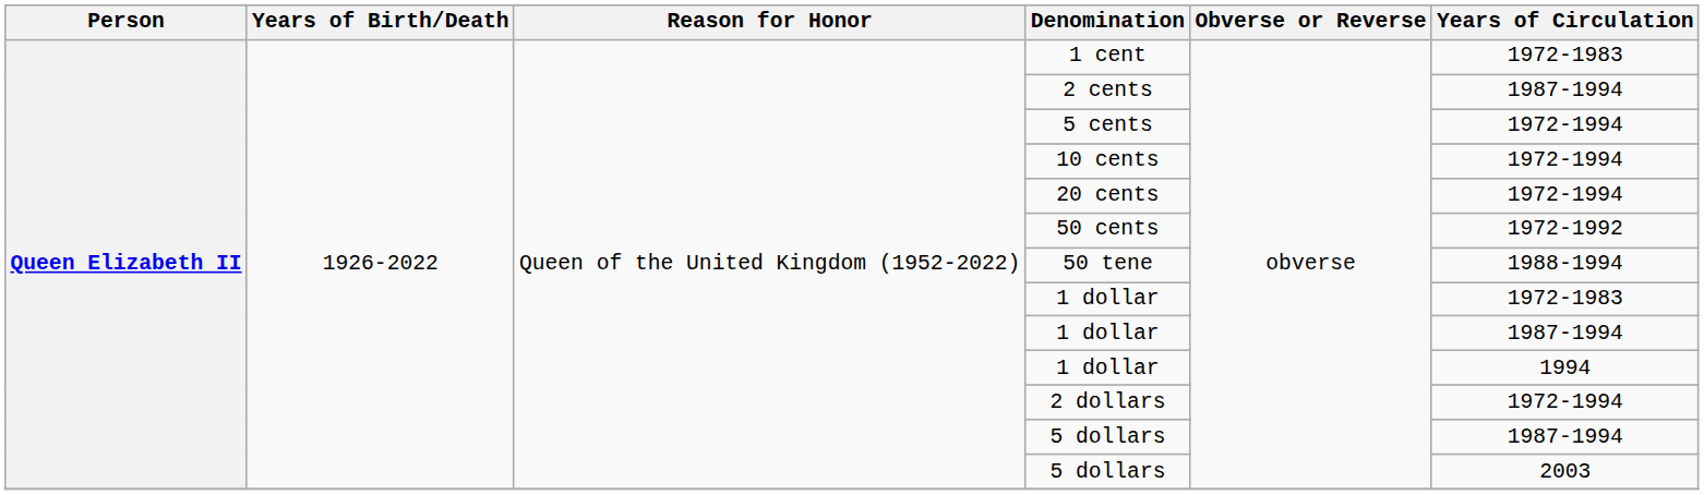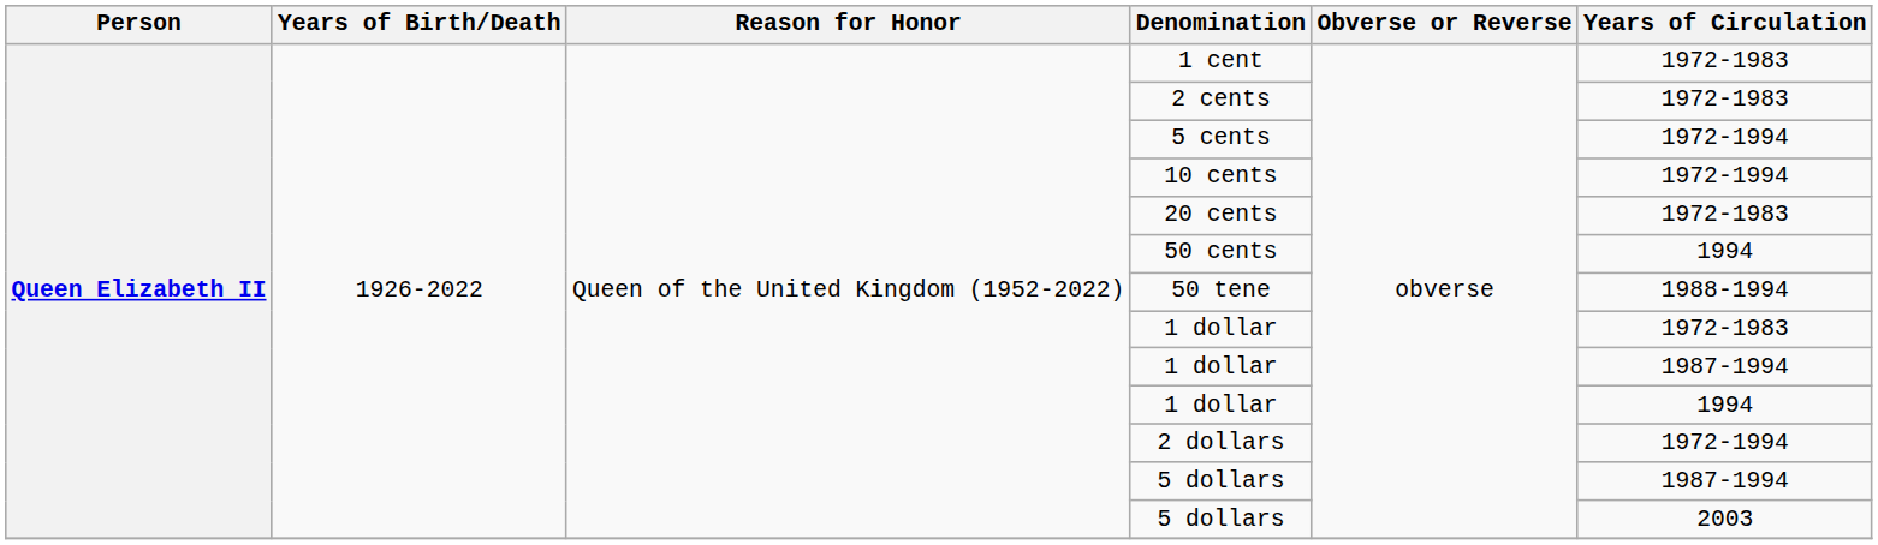2 cents | Years of Circulation: 1987-1994 -> 1972-1983
20 cents | Years of Circulation: 1972-1994 -> 1972-1983
50 cents | Years of Circulation: 1972-1992 -> 1994
